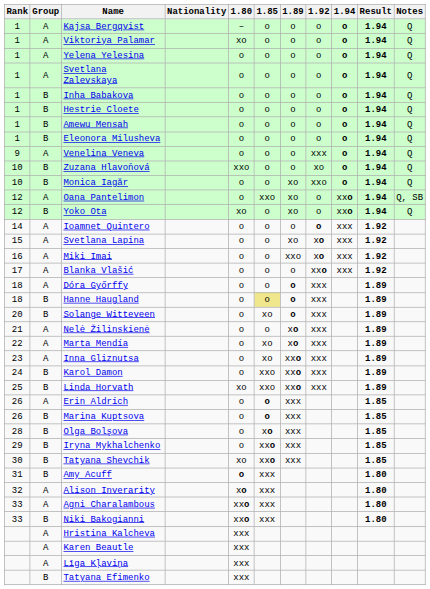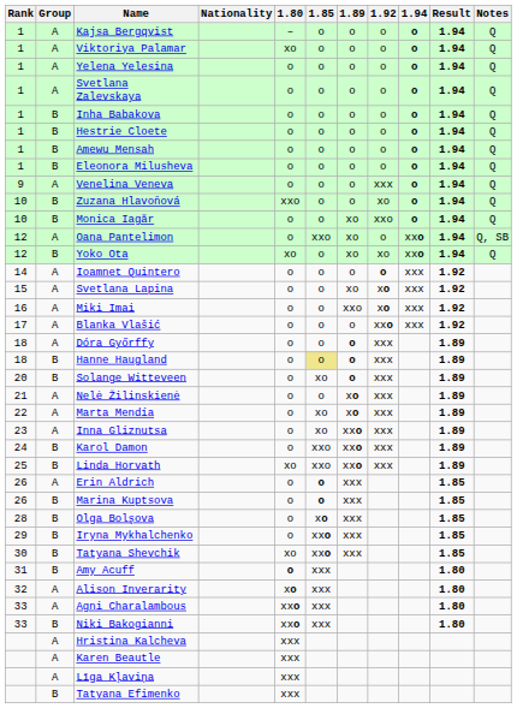Yoko Ota | 1.92: o -> xo
